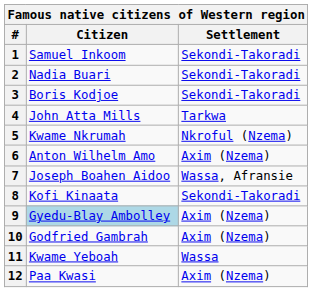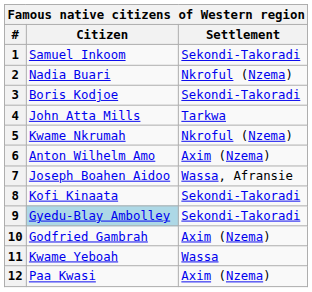2 | Settlement: Sekondi-Takoradi -> Nkroful (Nzema)
9 | Settlement: Axim (Nzema) -> Sekondi-Takoradi
